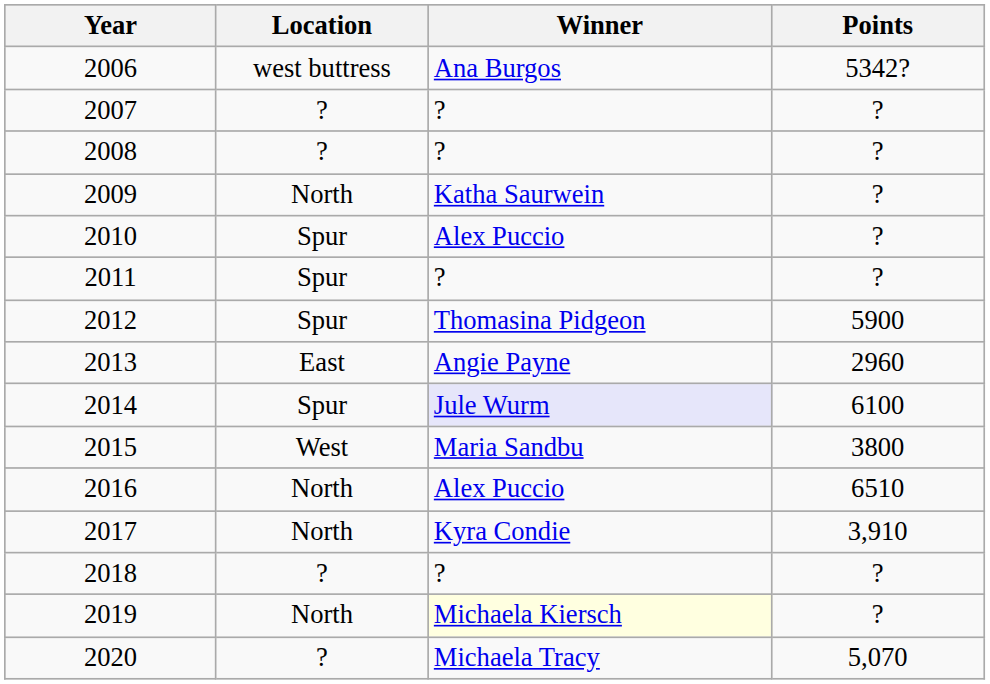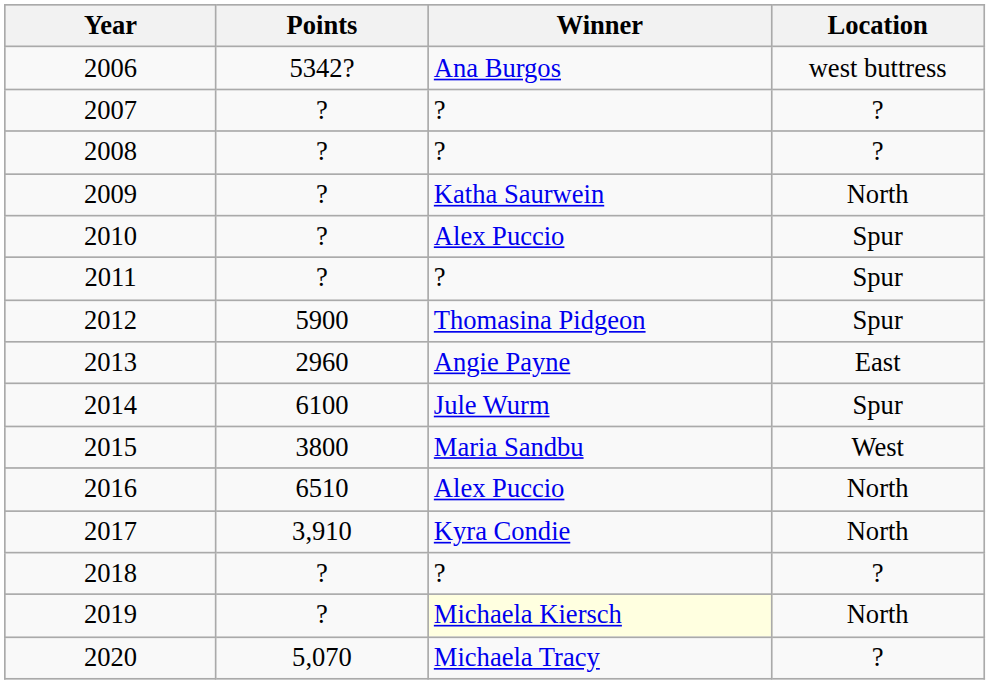columns swapped: Location <-> Points
2014 | Winner: lavender background -> no background
